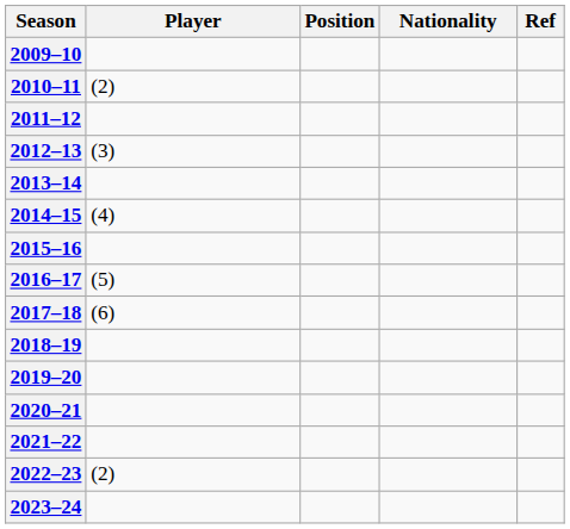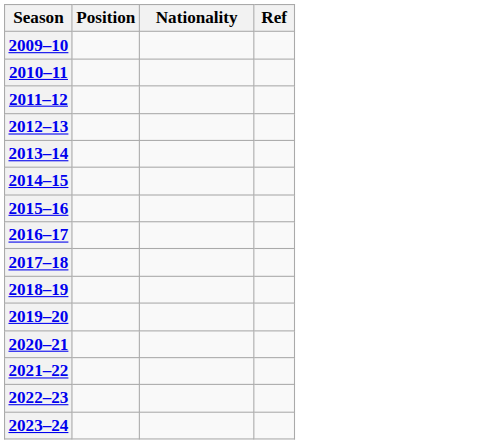- column: Player | (2) | (3) | (4) | (5) | (6) | (2)
